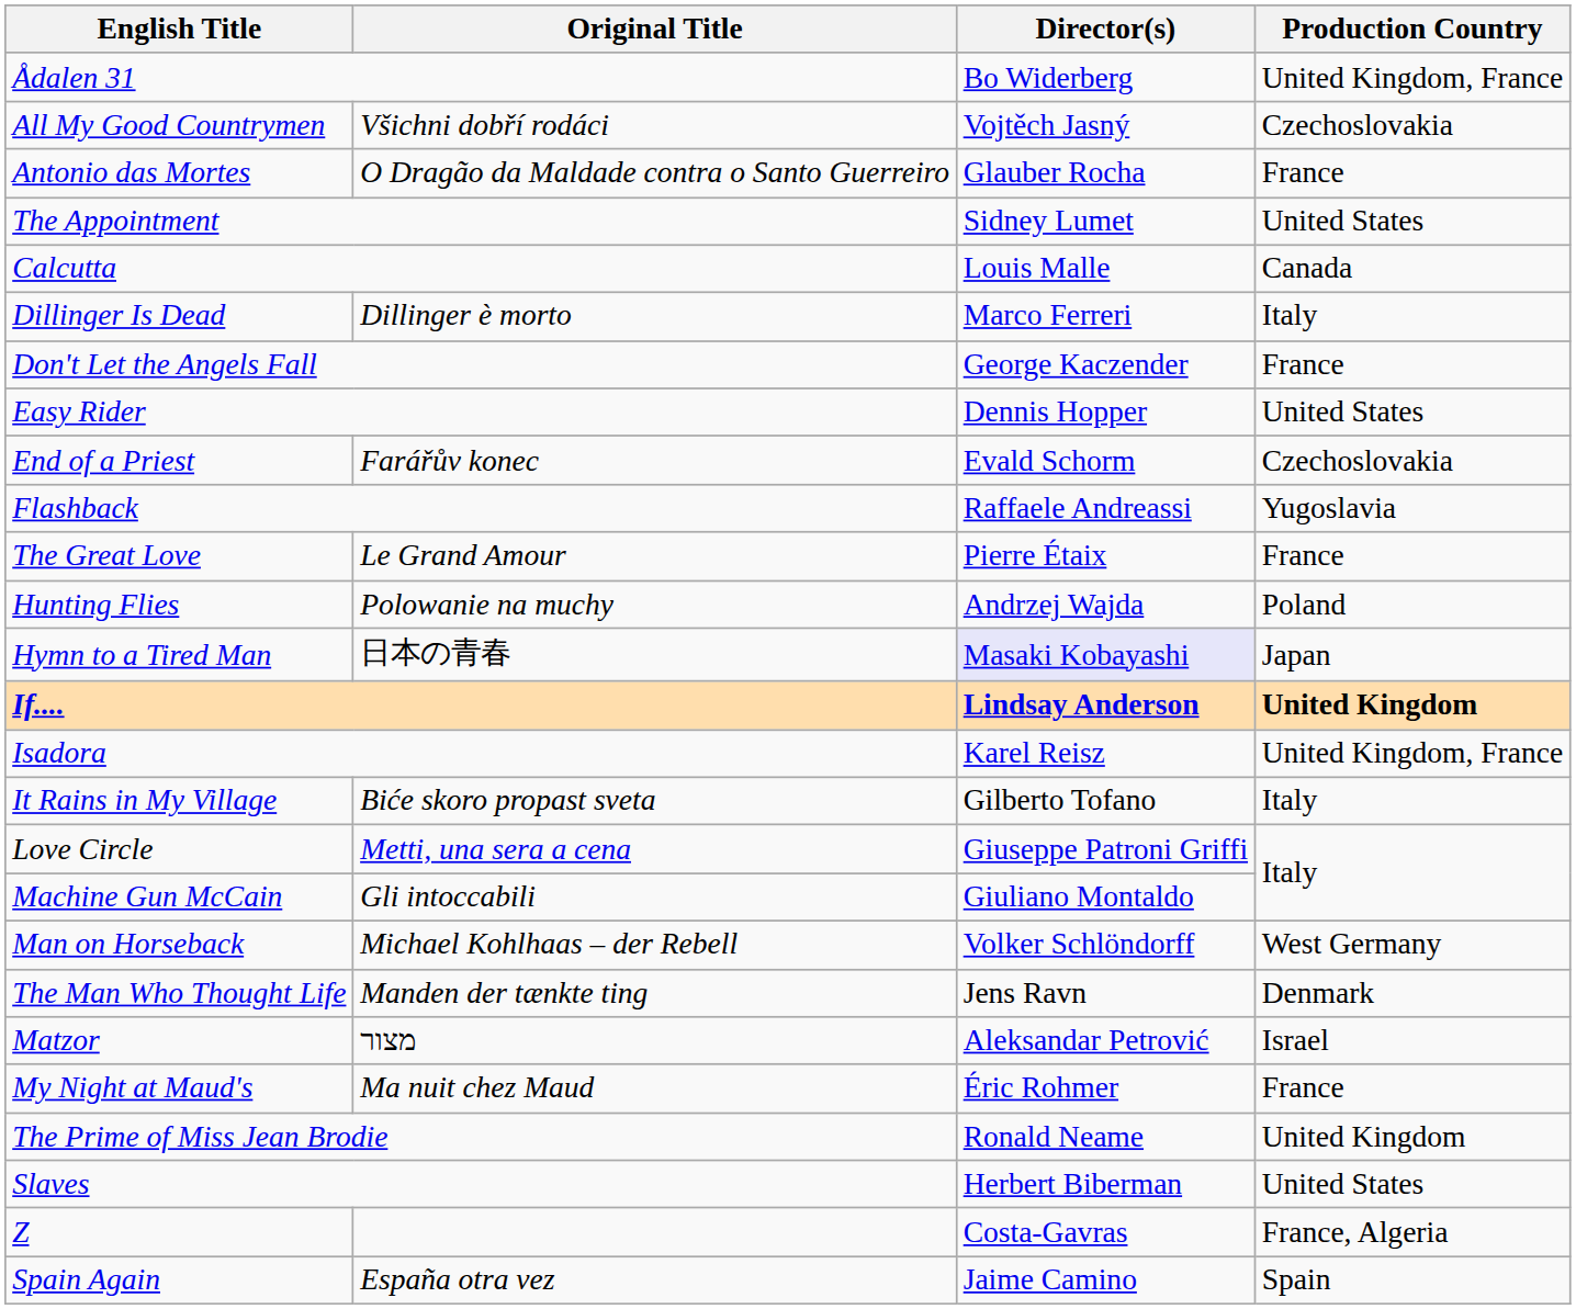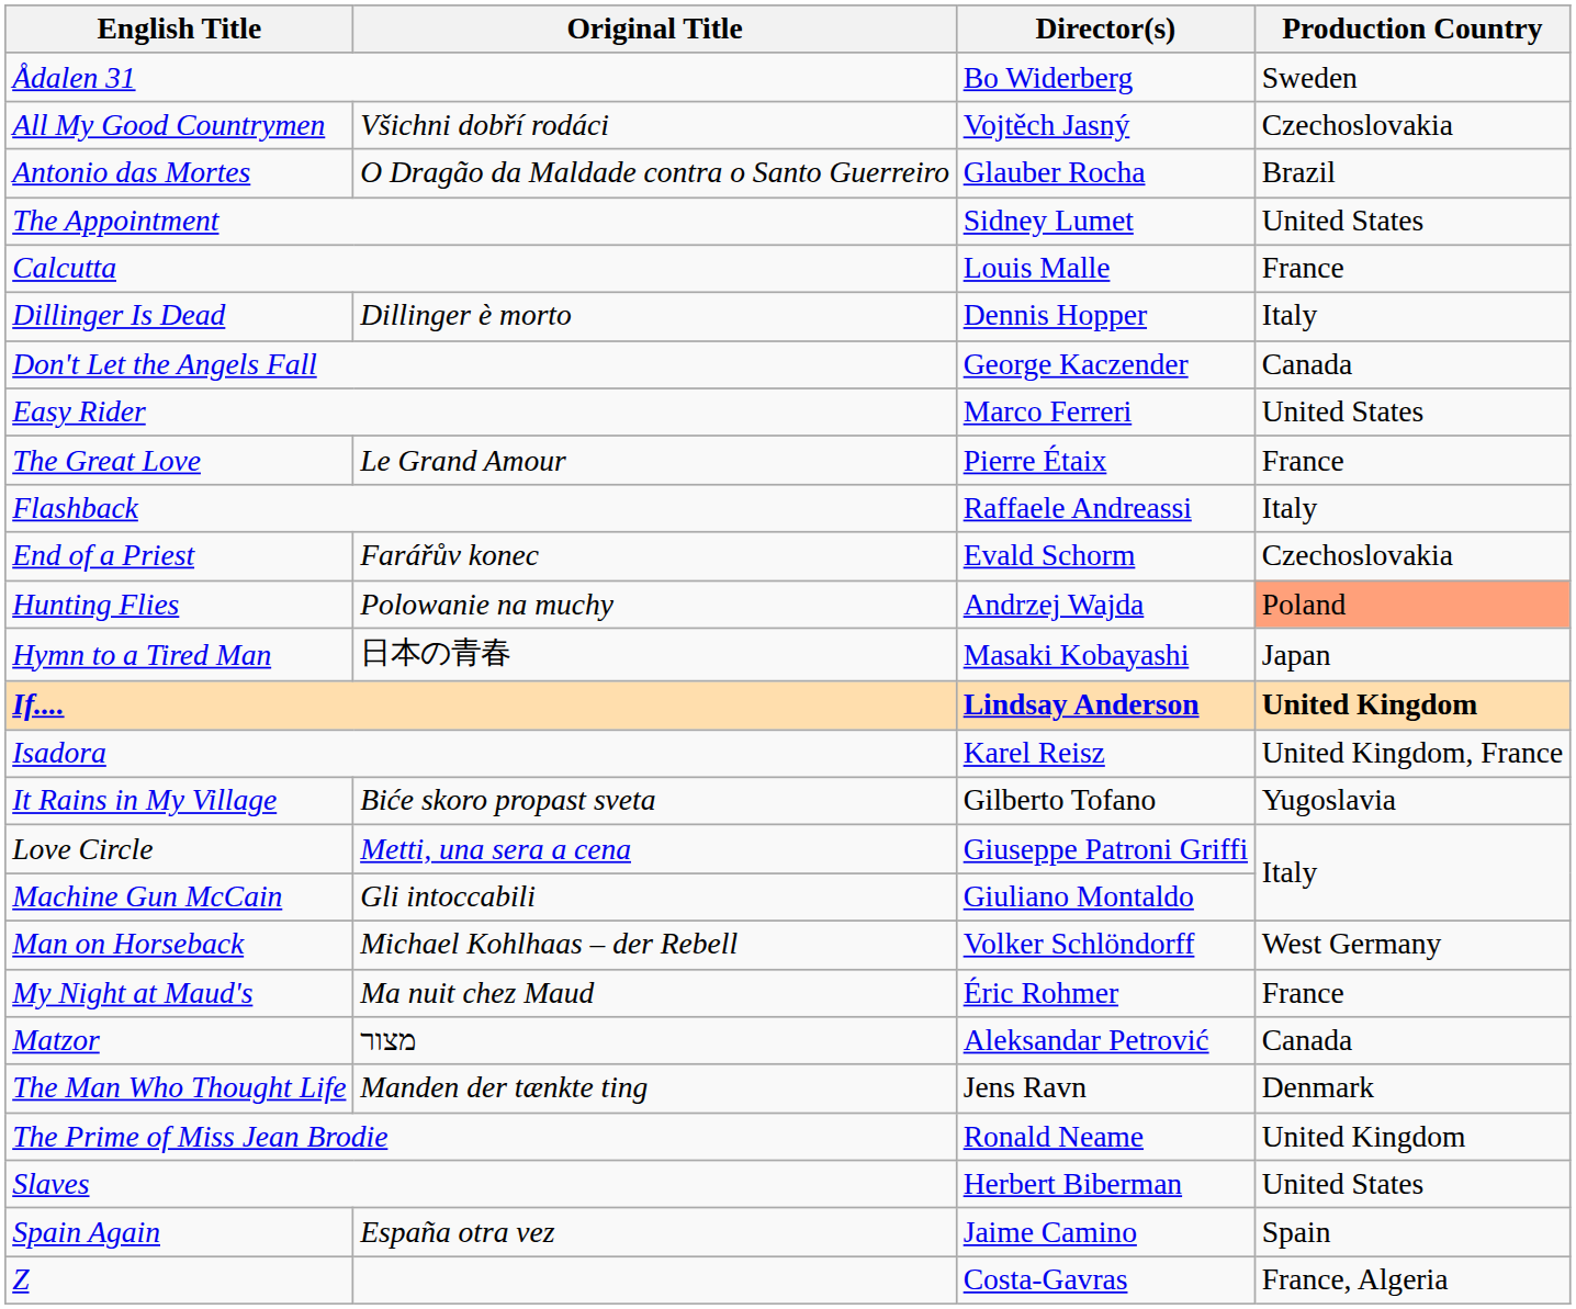Ådalen 31 | Production Country: United Kingdom, France -> Sweden
Antonio das Mortes | Production Country: France -> Brazil
Calcutta | Production Country: Canada -> France
Dillinger Is Dead | Director(s): Marco Ferreri -> Dennis Hopper
Don't Let the Angels Fall | Production Country: France -> Canada
Easy Rider | Director(s): Dennis Hopper -> Marco Ferreri
rows swapped: End of a Priest <-> The Great Love
Flashback | Production Country: Yugoslavia -> Italy
Hunting Flies | Production Country: no background -> lightsalmon background
Hymn to a Tired Man | Director(s): lavender background -> no background
It Rains in My Village | Production Country: Italy -> Yugoslavia
rows swapped: The Man Who Thought Life <-> My Night at Maud's
Matzor | Production Country: Israel -> Canada
rows swapped: Spain Again <-> Z
